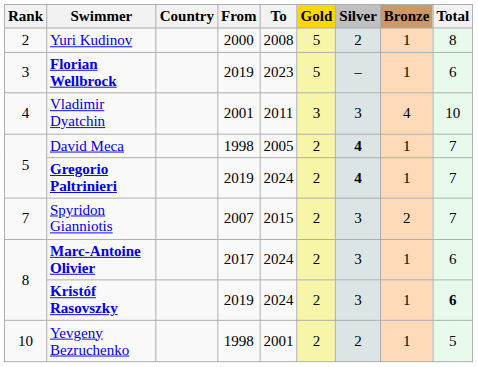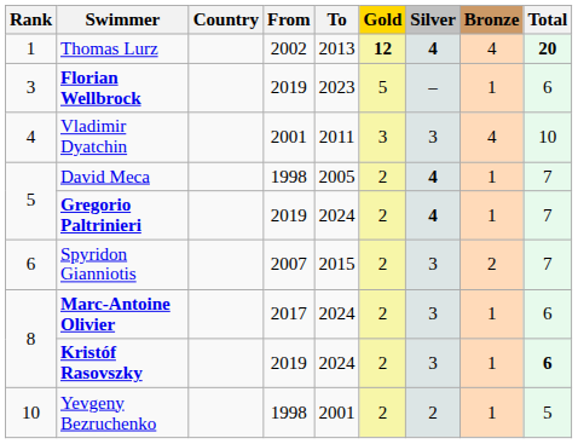+ row: 1 | Thomas Lurz | 2002 | 2013 | 12 | 4 | 4 | 20
- row: 2 | Yuri Kudinov | 2000 | 2008 | 5 | 2 | 1 | 8
Spyridon Gianniotis | Rank: 7 -> 6
